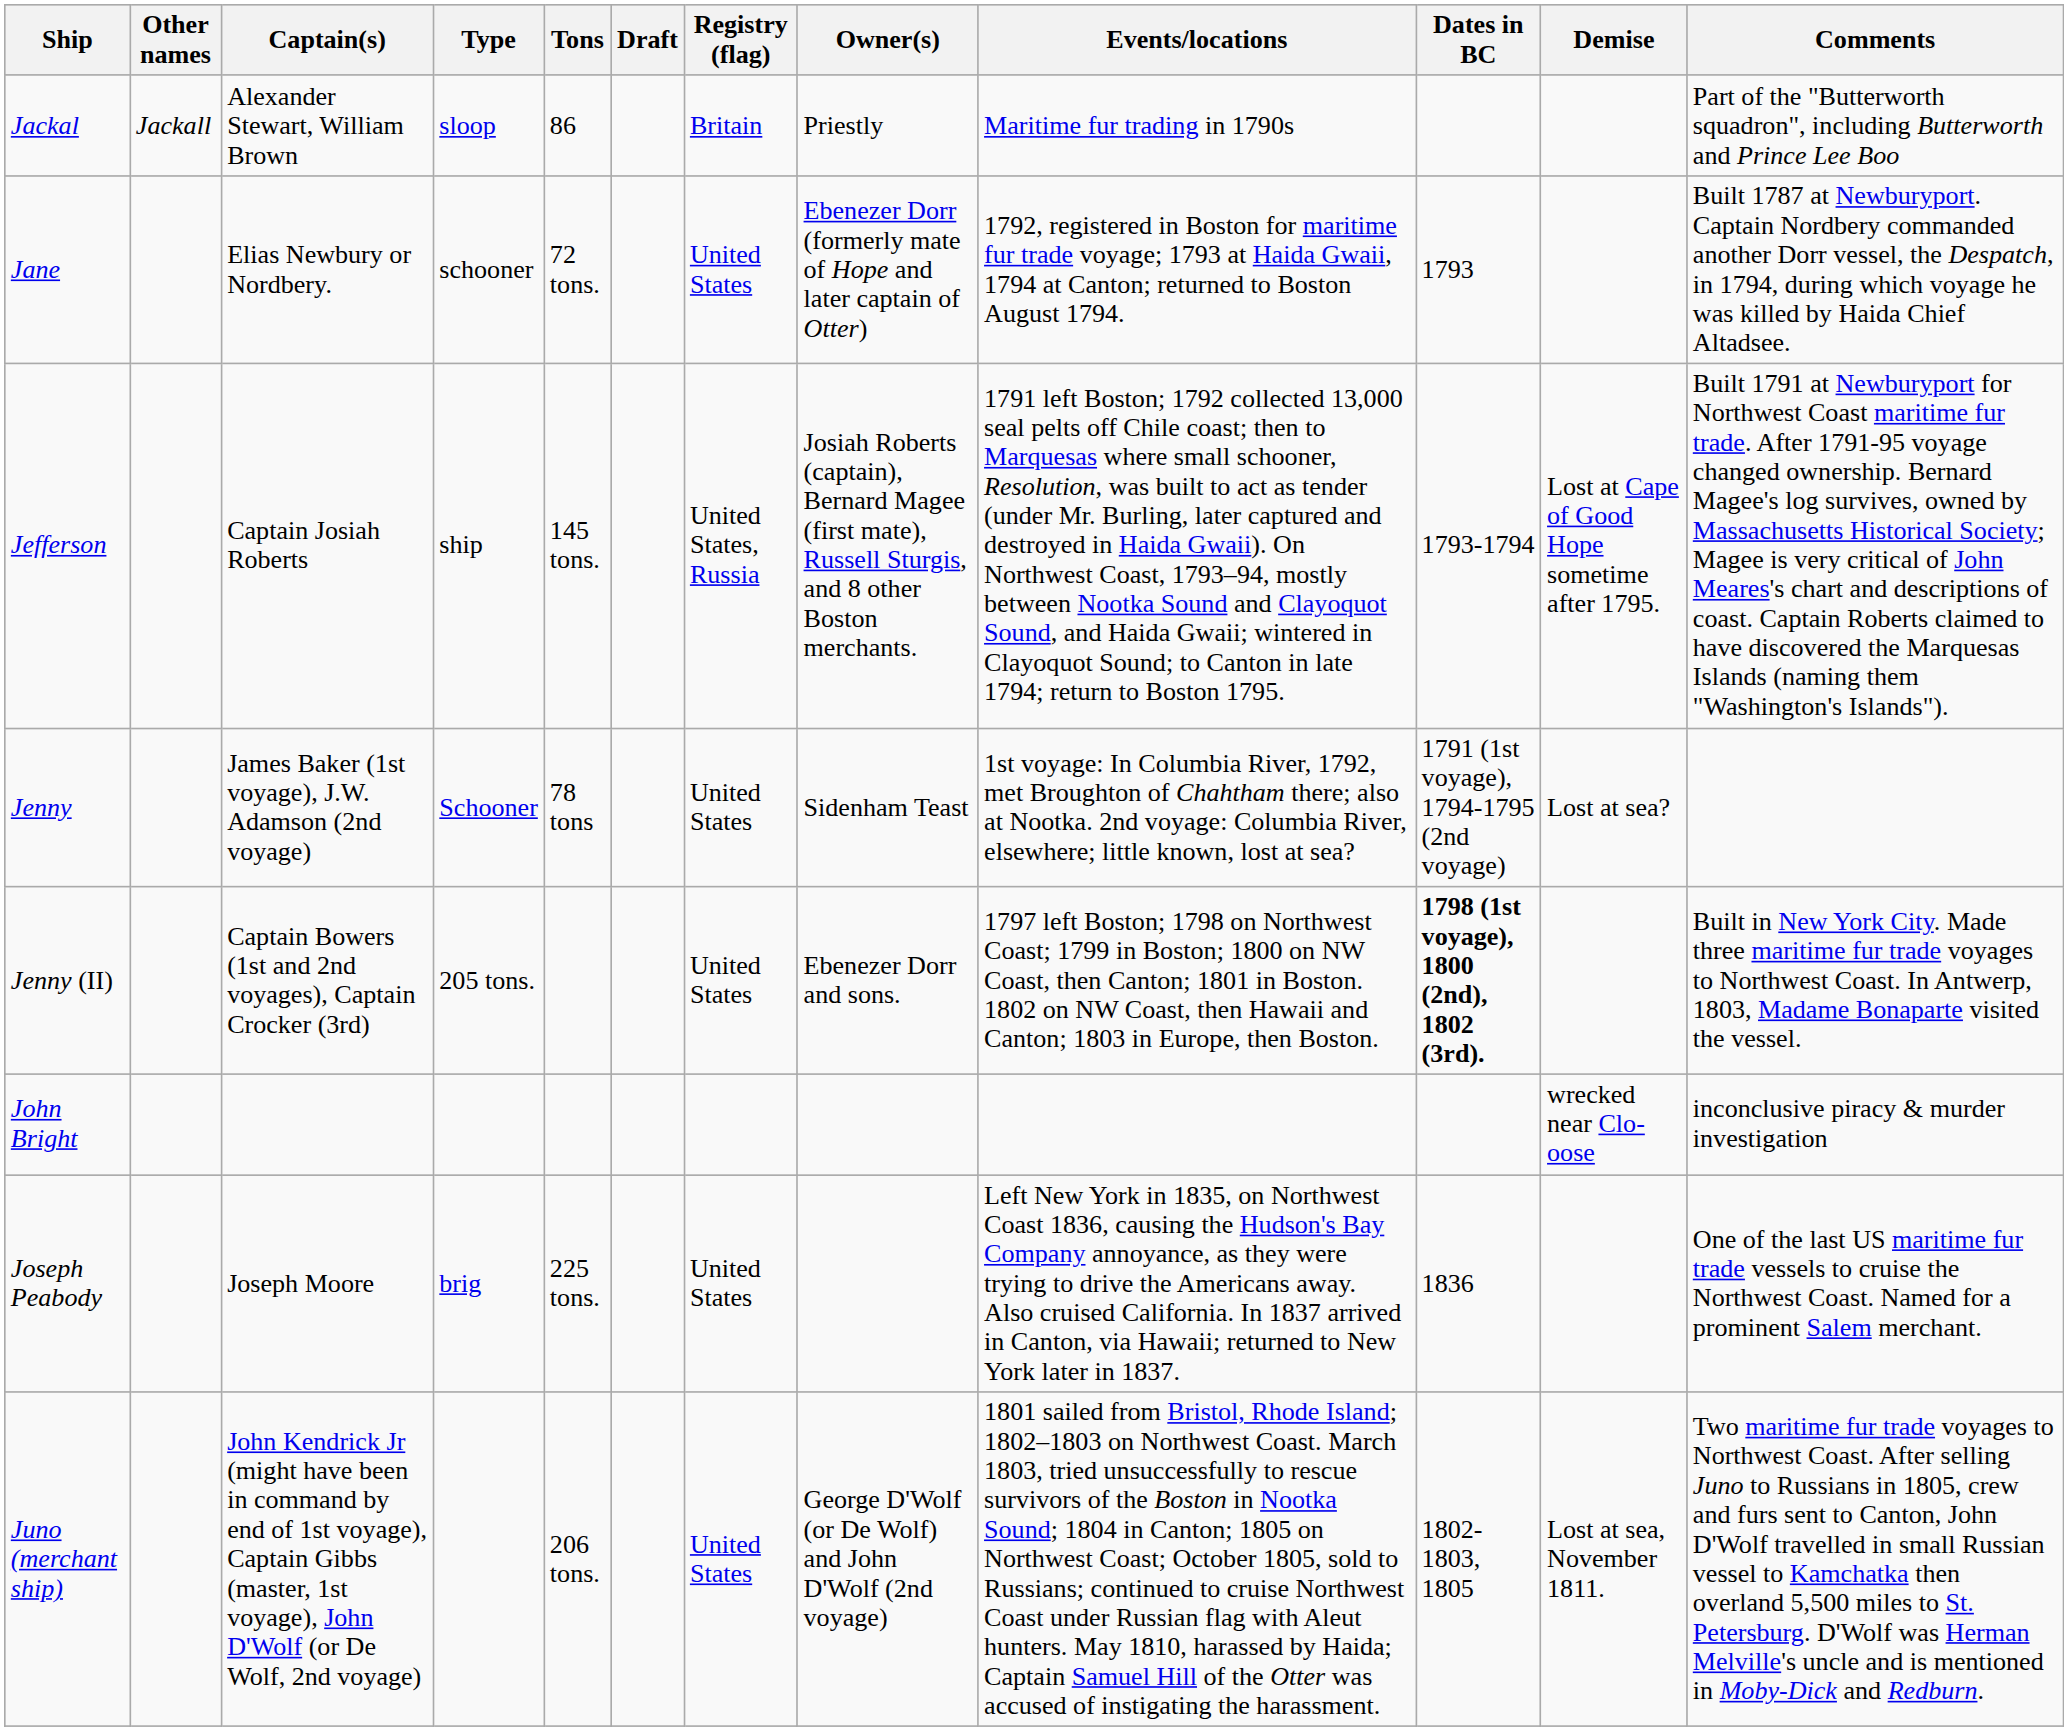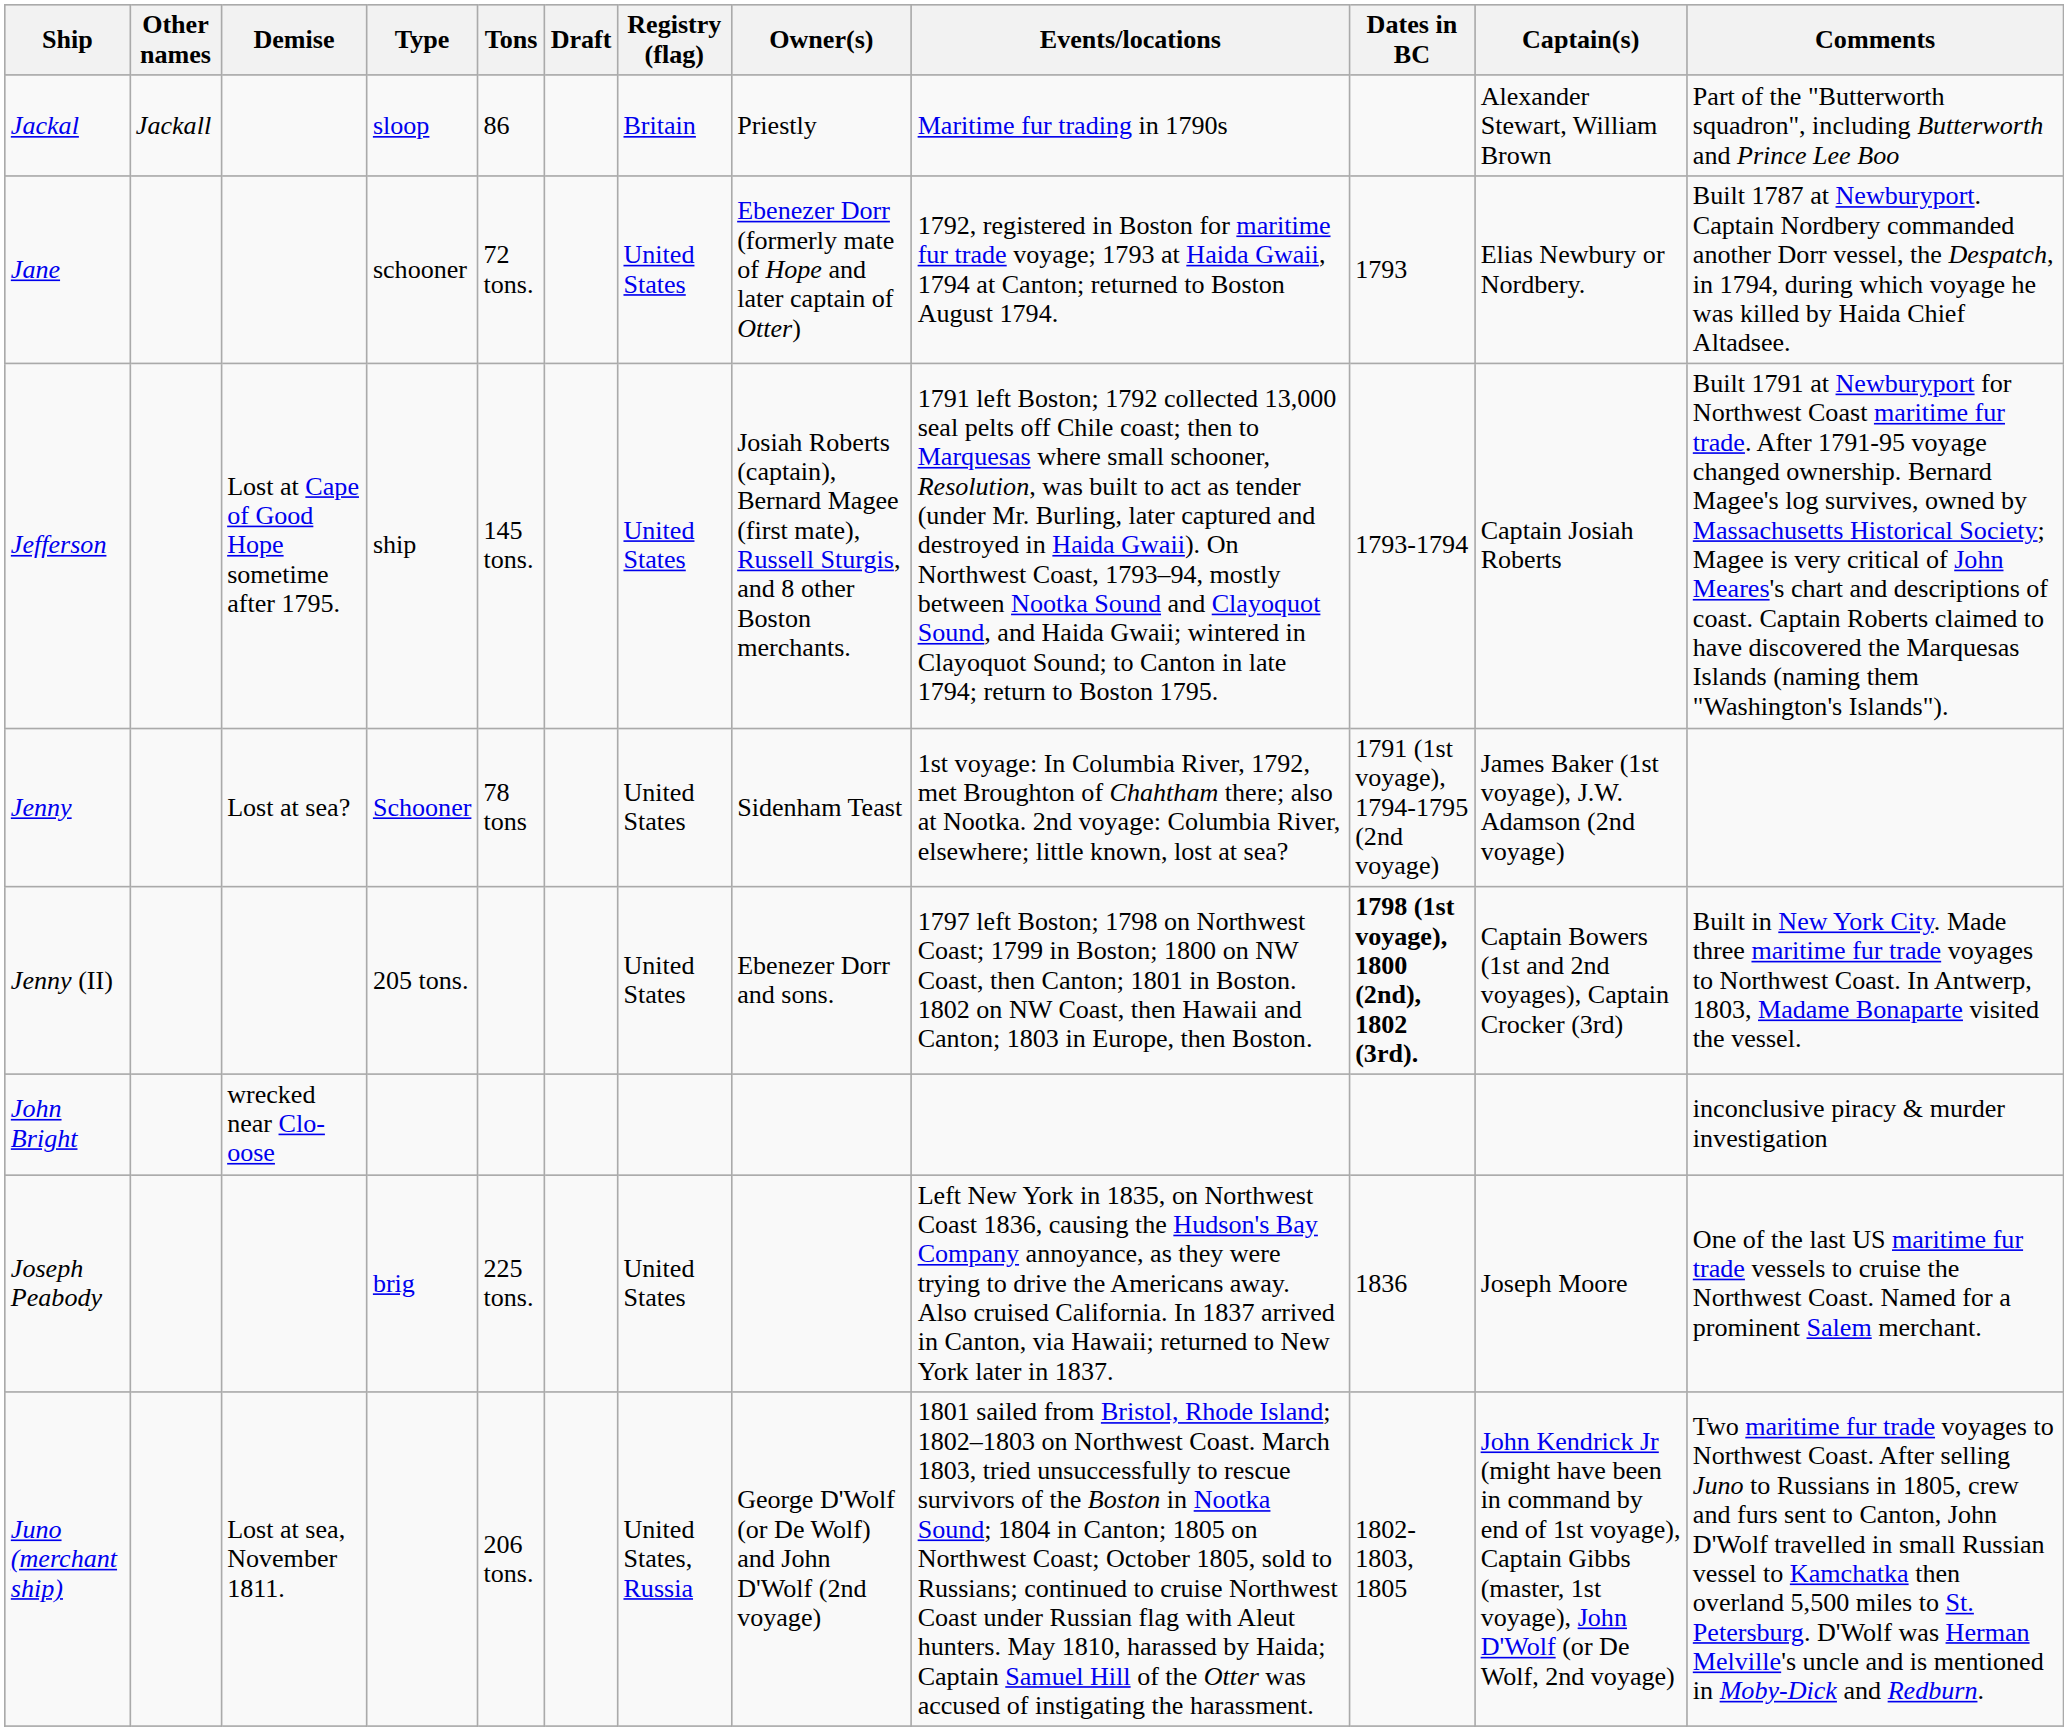columns swapped: Captain(s) <-> Demise
Jefferson | Registry (flag): United States, Russia -> United States
Juno (merchant ship) | Registry (flag): United States -> United States, Russia
